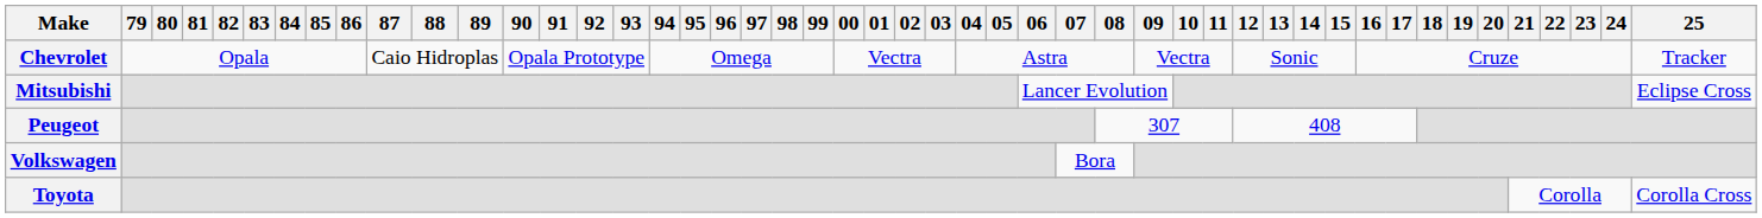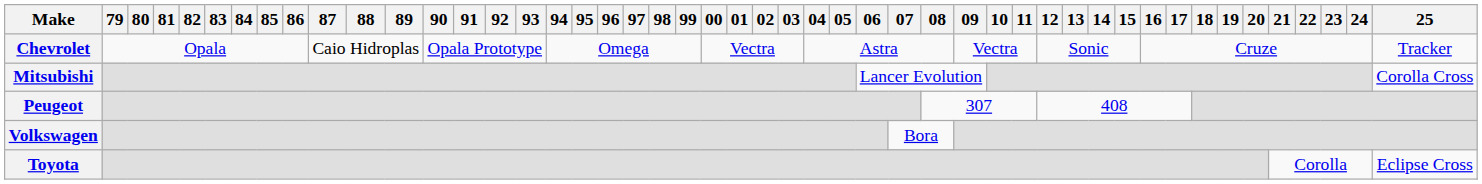Mitsubishi | 25: Eclipse Cross -> Corolla Cross
Toyota | 25: Corolla Cross -> Eclipse Cross
